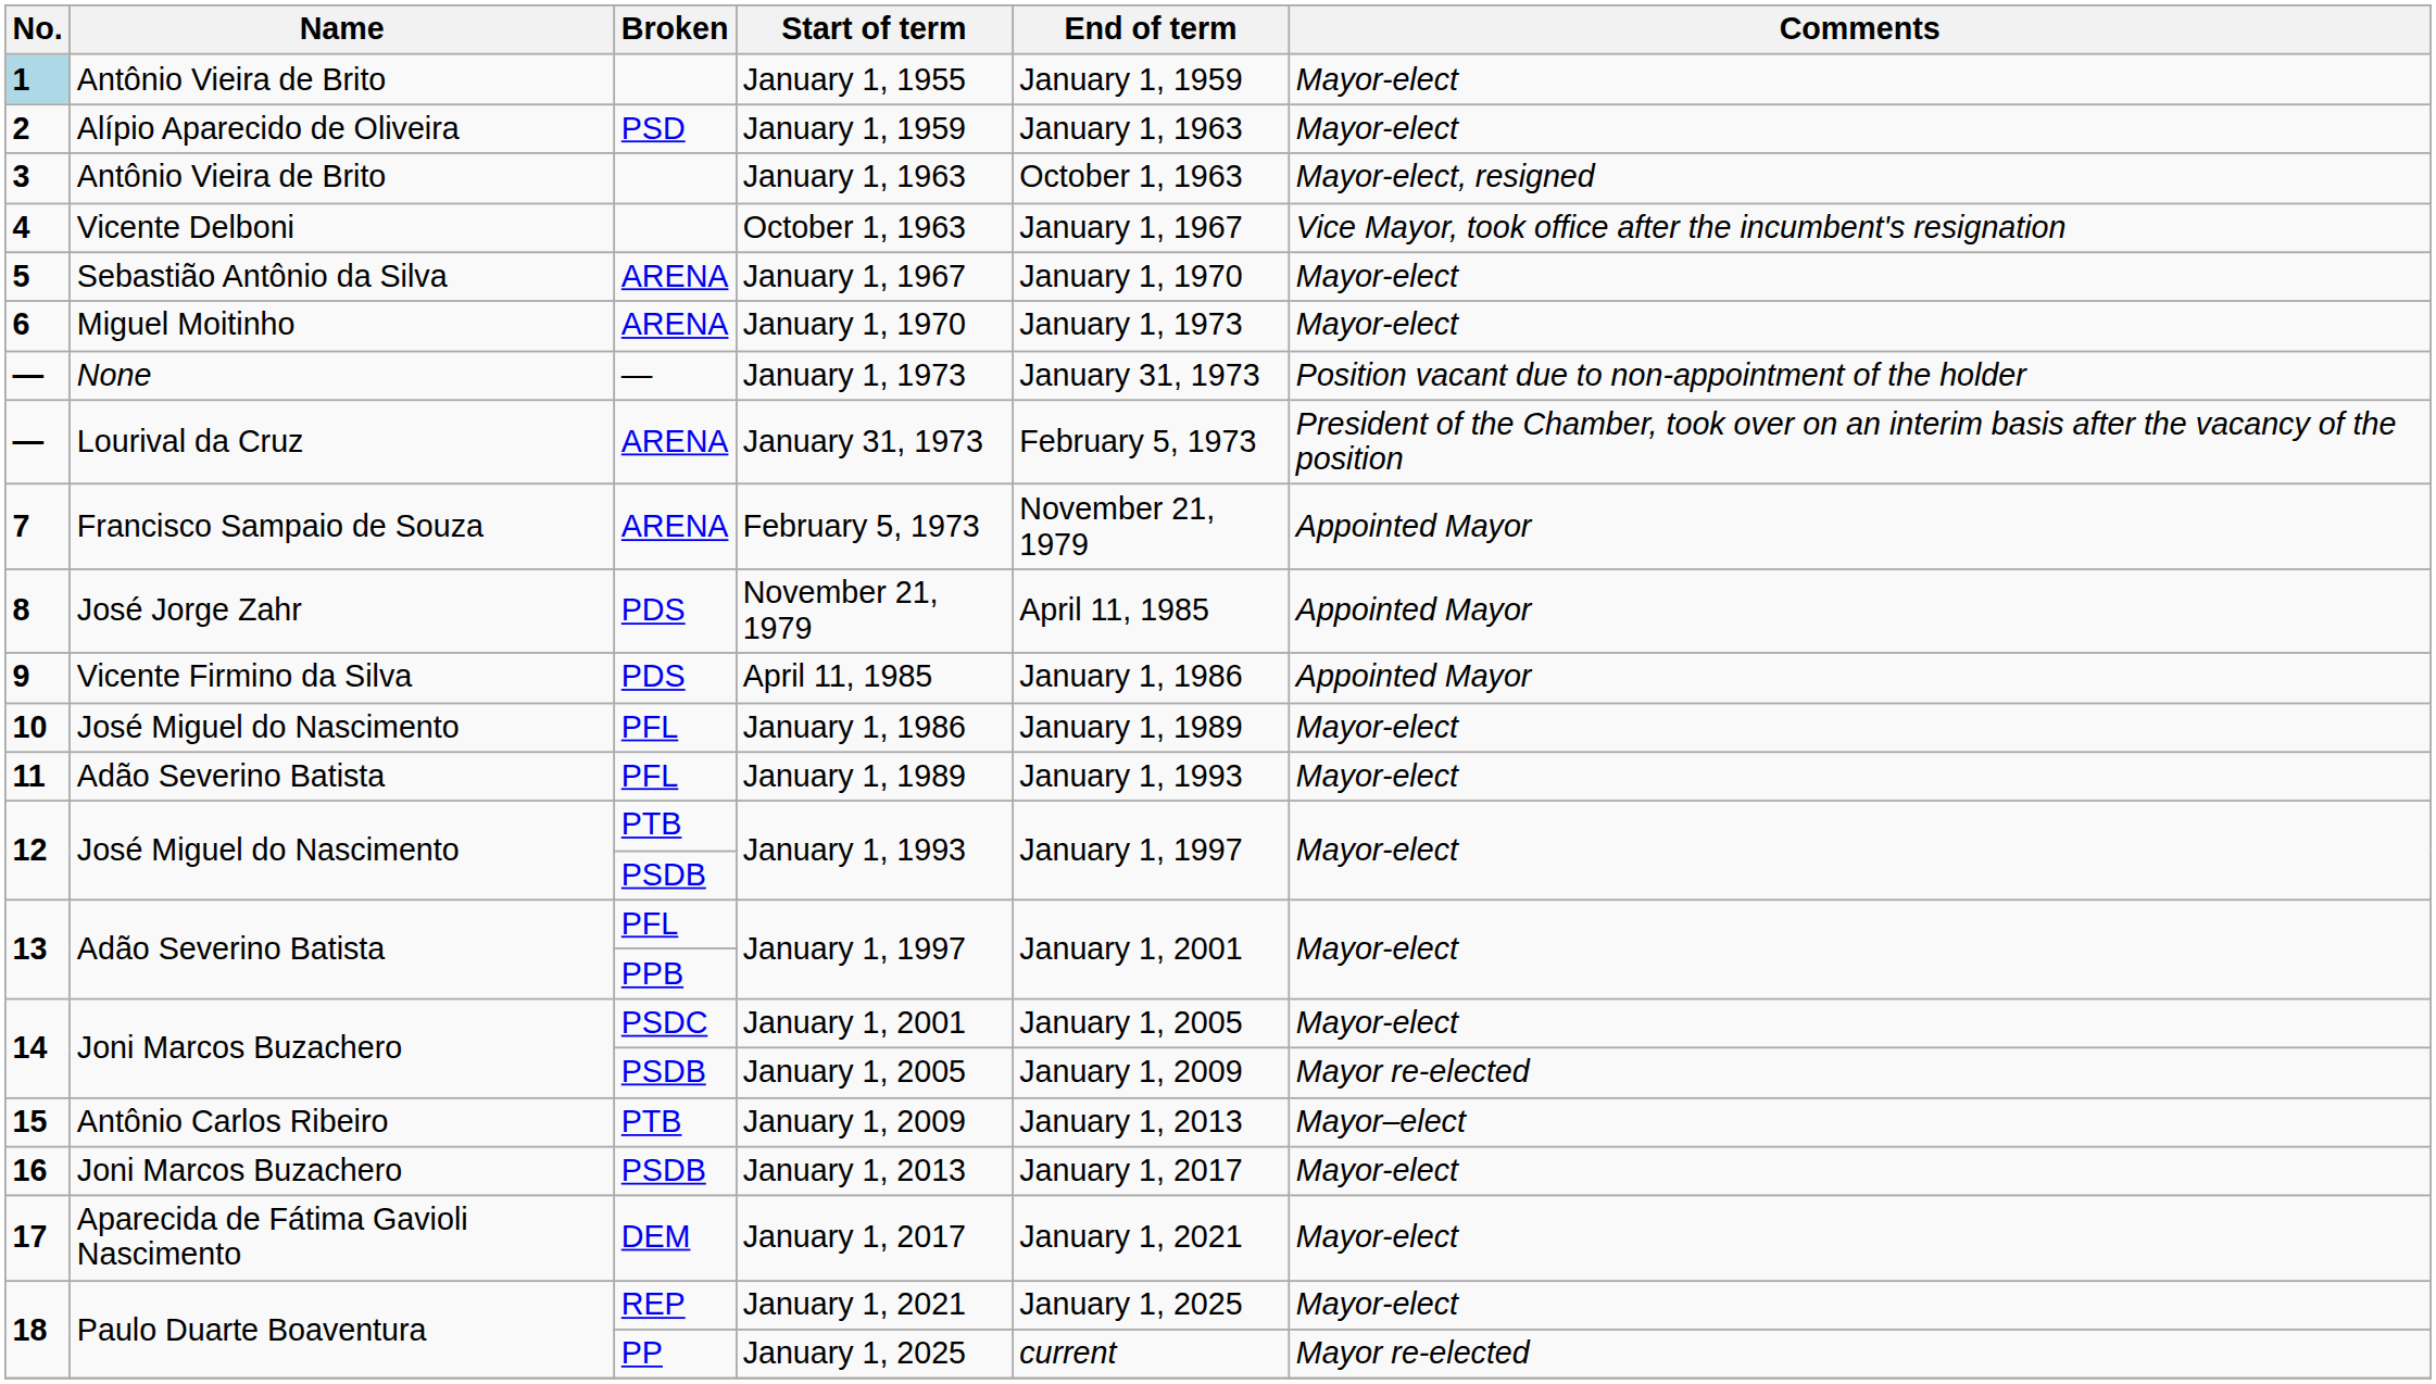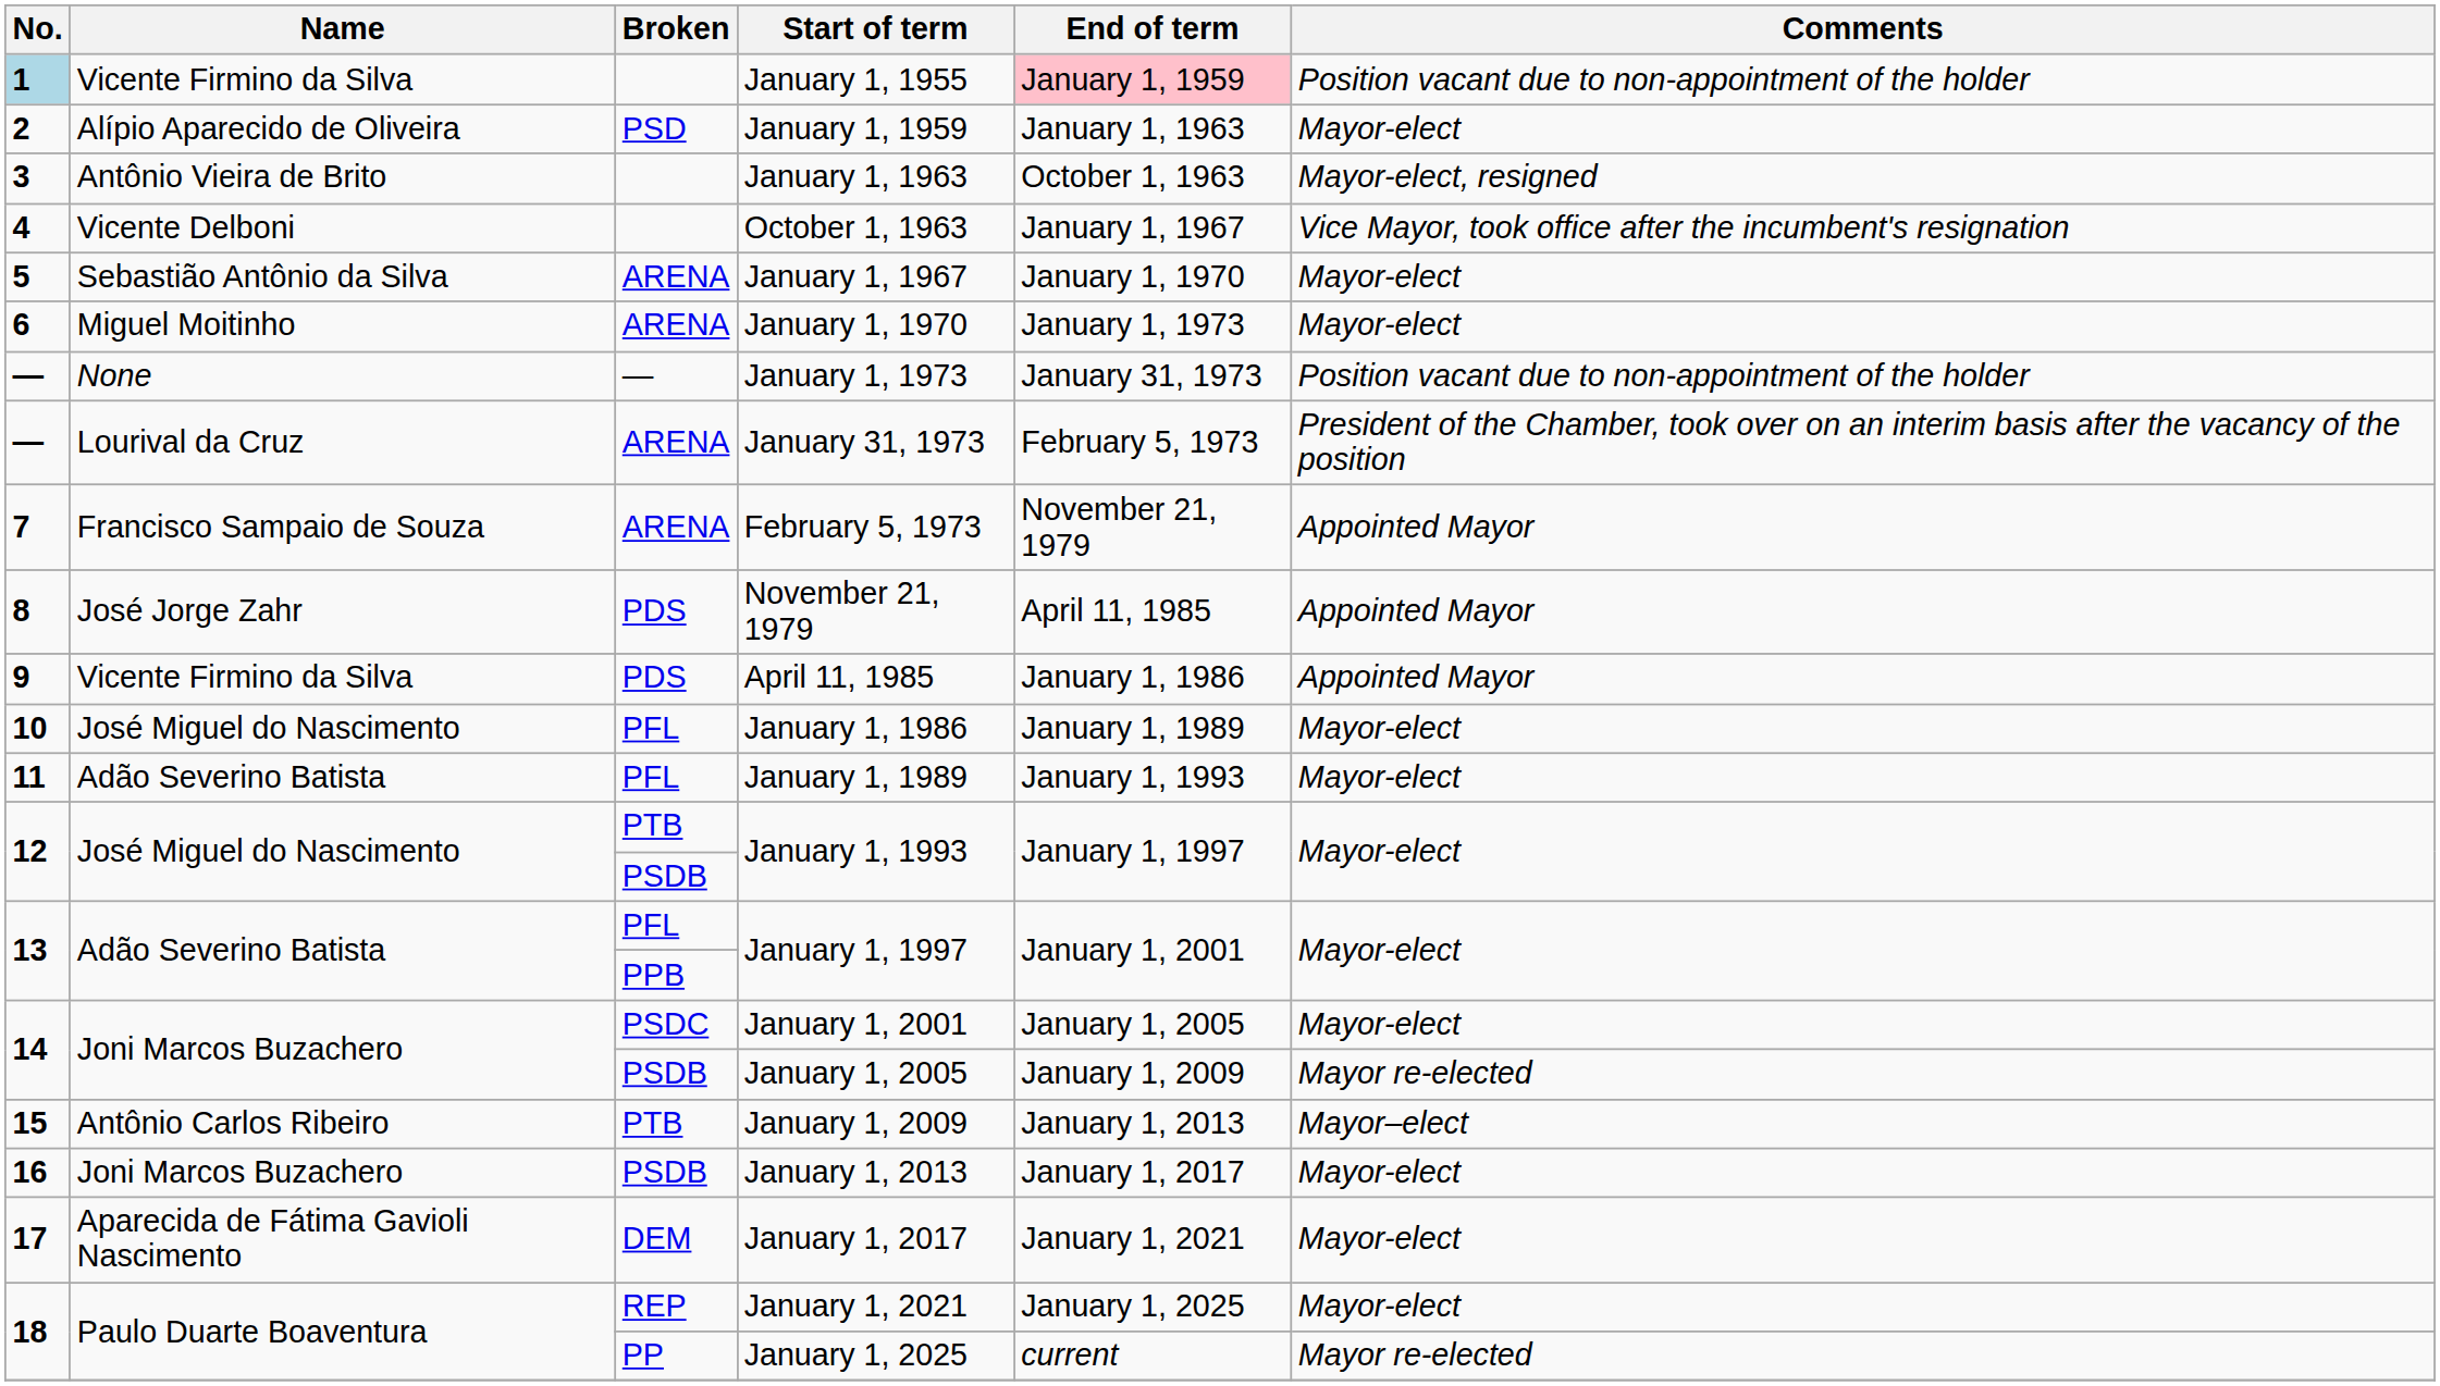January 1, 1955 | Name: Antônio Vieira de Brito -> Vicente Firmino da Silva
January 1, 1955 | End of term: no background -> pink background
January 1, 1955 | Comments: Mayor-elect -> Position vacant due to non-appointment of the holder
